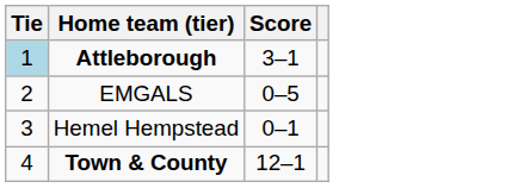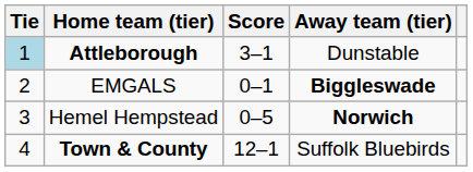+ column: Away team (tier) | Dunstable | Biggleswade | Norwich | Suffolk Bluebirds
EMGALS | Score: 0–5 -> 0–1
Hemel Hempstead | Score: 0–1 -> 0–5
